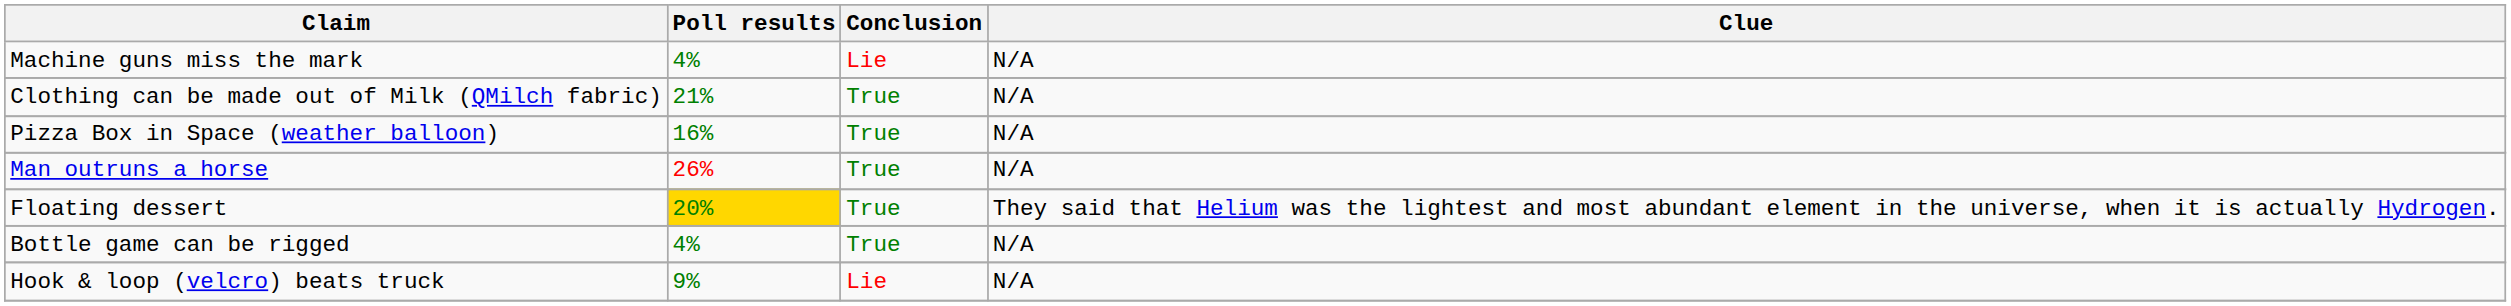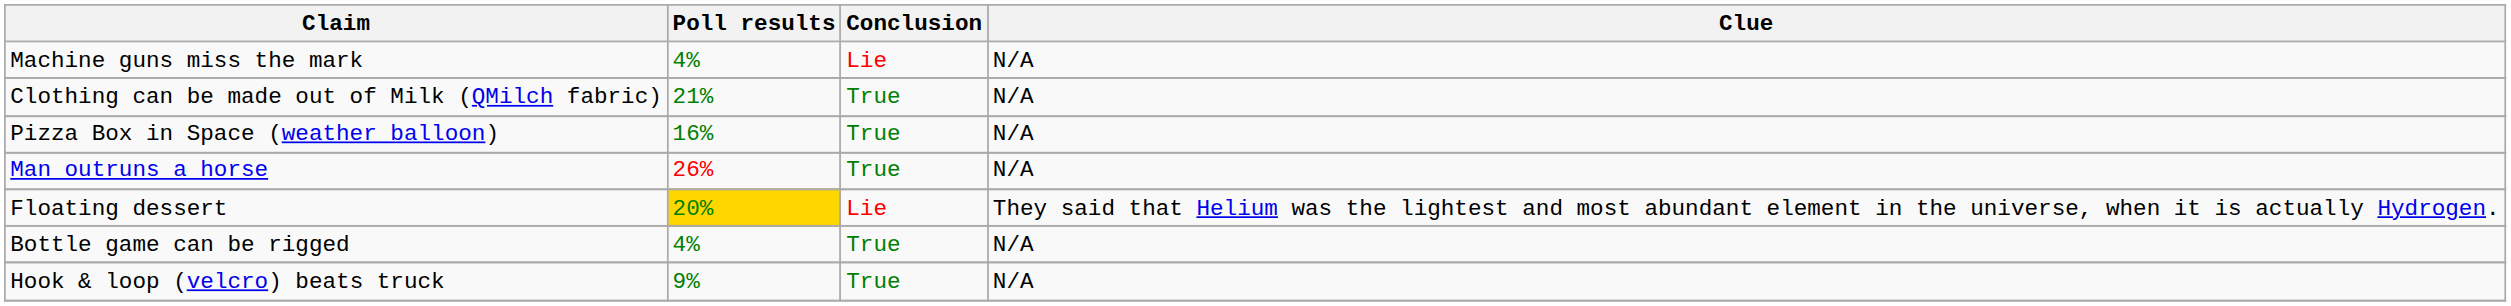Floating dessert | Conclusion: True -> Lie
Hook & loop (velcro) beats truck | Conclusion: Lie -> True
